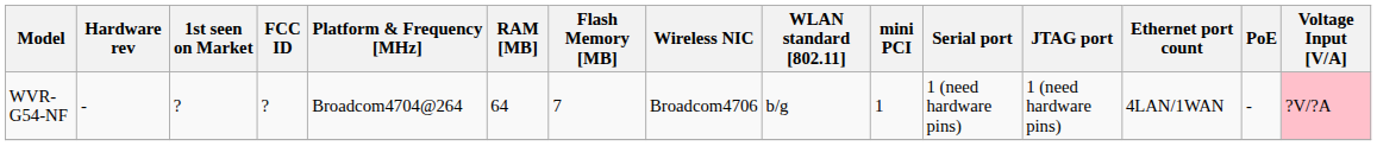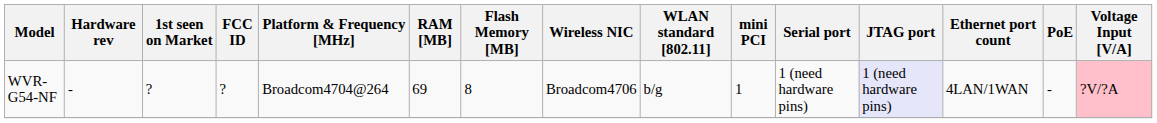WVR-G54-NF | RAM [MB]: 64 -> 69
WVR-G54-NF | Flash Memory [MB]: 7 -> 8
WVR-G54-NF | JTAG port: no background -> lavender background
